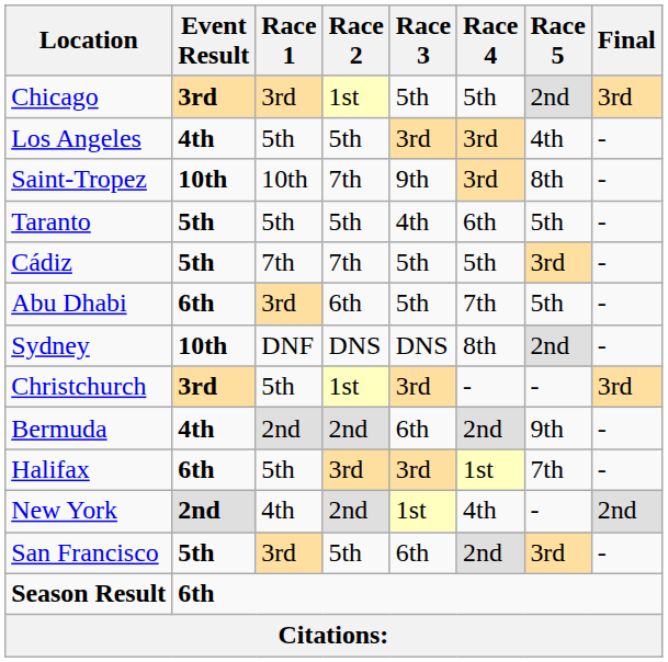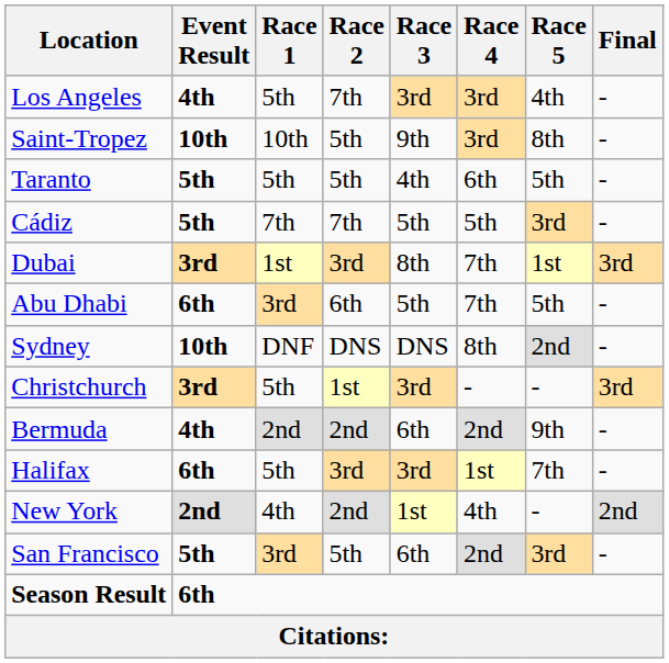- row: Chicago | 3rd | 3rd | 1st | 5th | 5th | 2nd | 3rd
Los Angeles | Race 2: 5th -> 7th
Saint-Tropez | Race 2: 7th -> 5th
+ row: Dubai | 3rd | 1st | 3rd | 8th | 7th | 1st | 3rd
